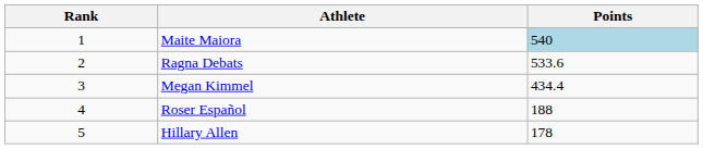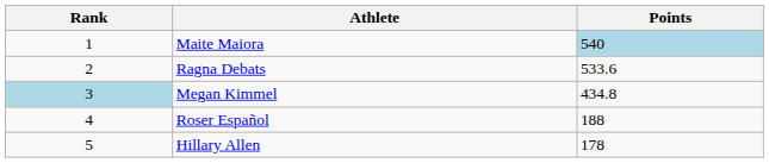Megan Kimmel | Rank: no background -> lightblue background
Megan Kimmel | Points: 434.4 -> 434.8
